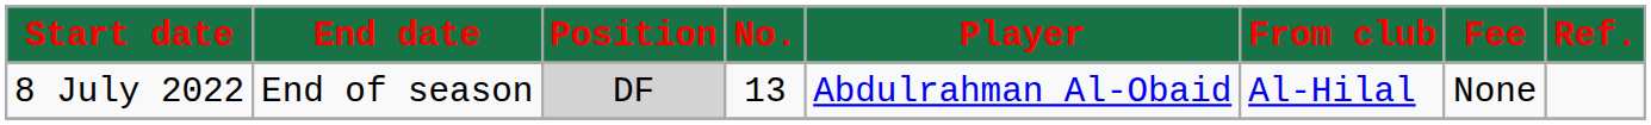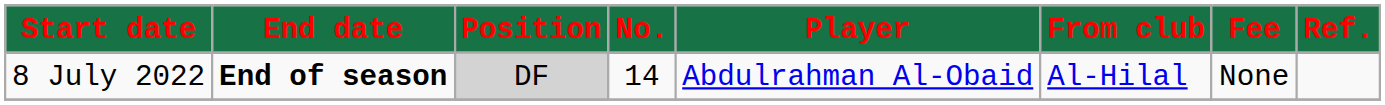8 July 2022 | End date: normal -> bold
8 July 2022 | No.: 13 -> 14
